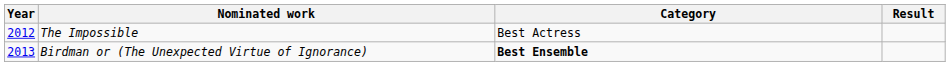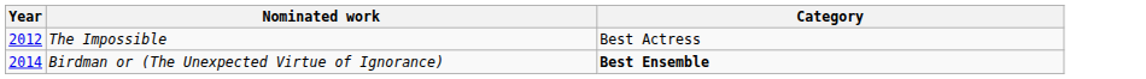- column: Result
Birdman or (The Unexpected Virtue of Ignorance) | Year: 2013 -> 2014
